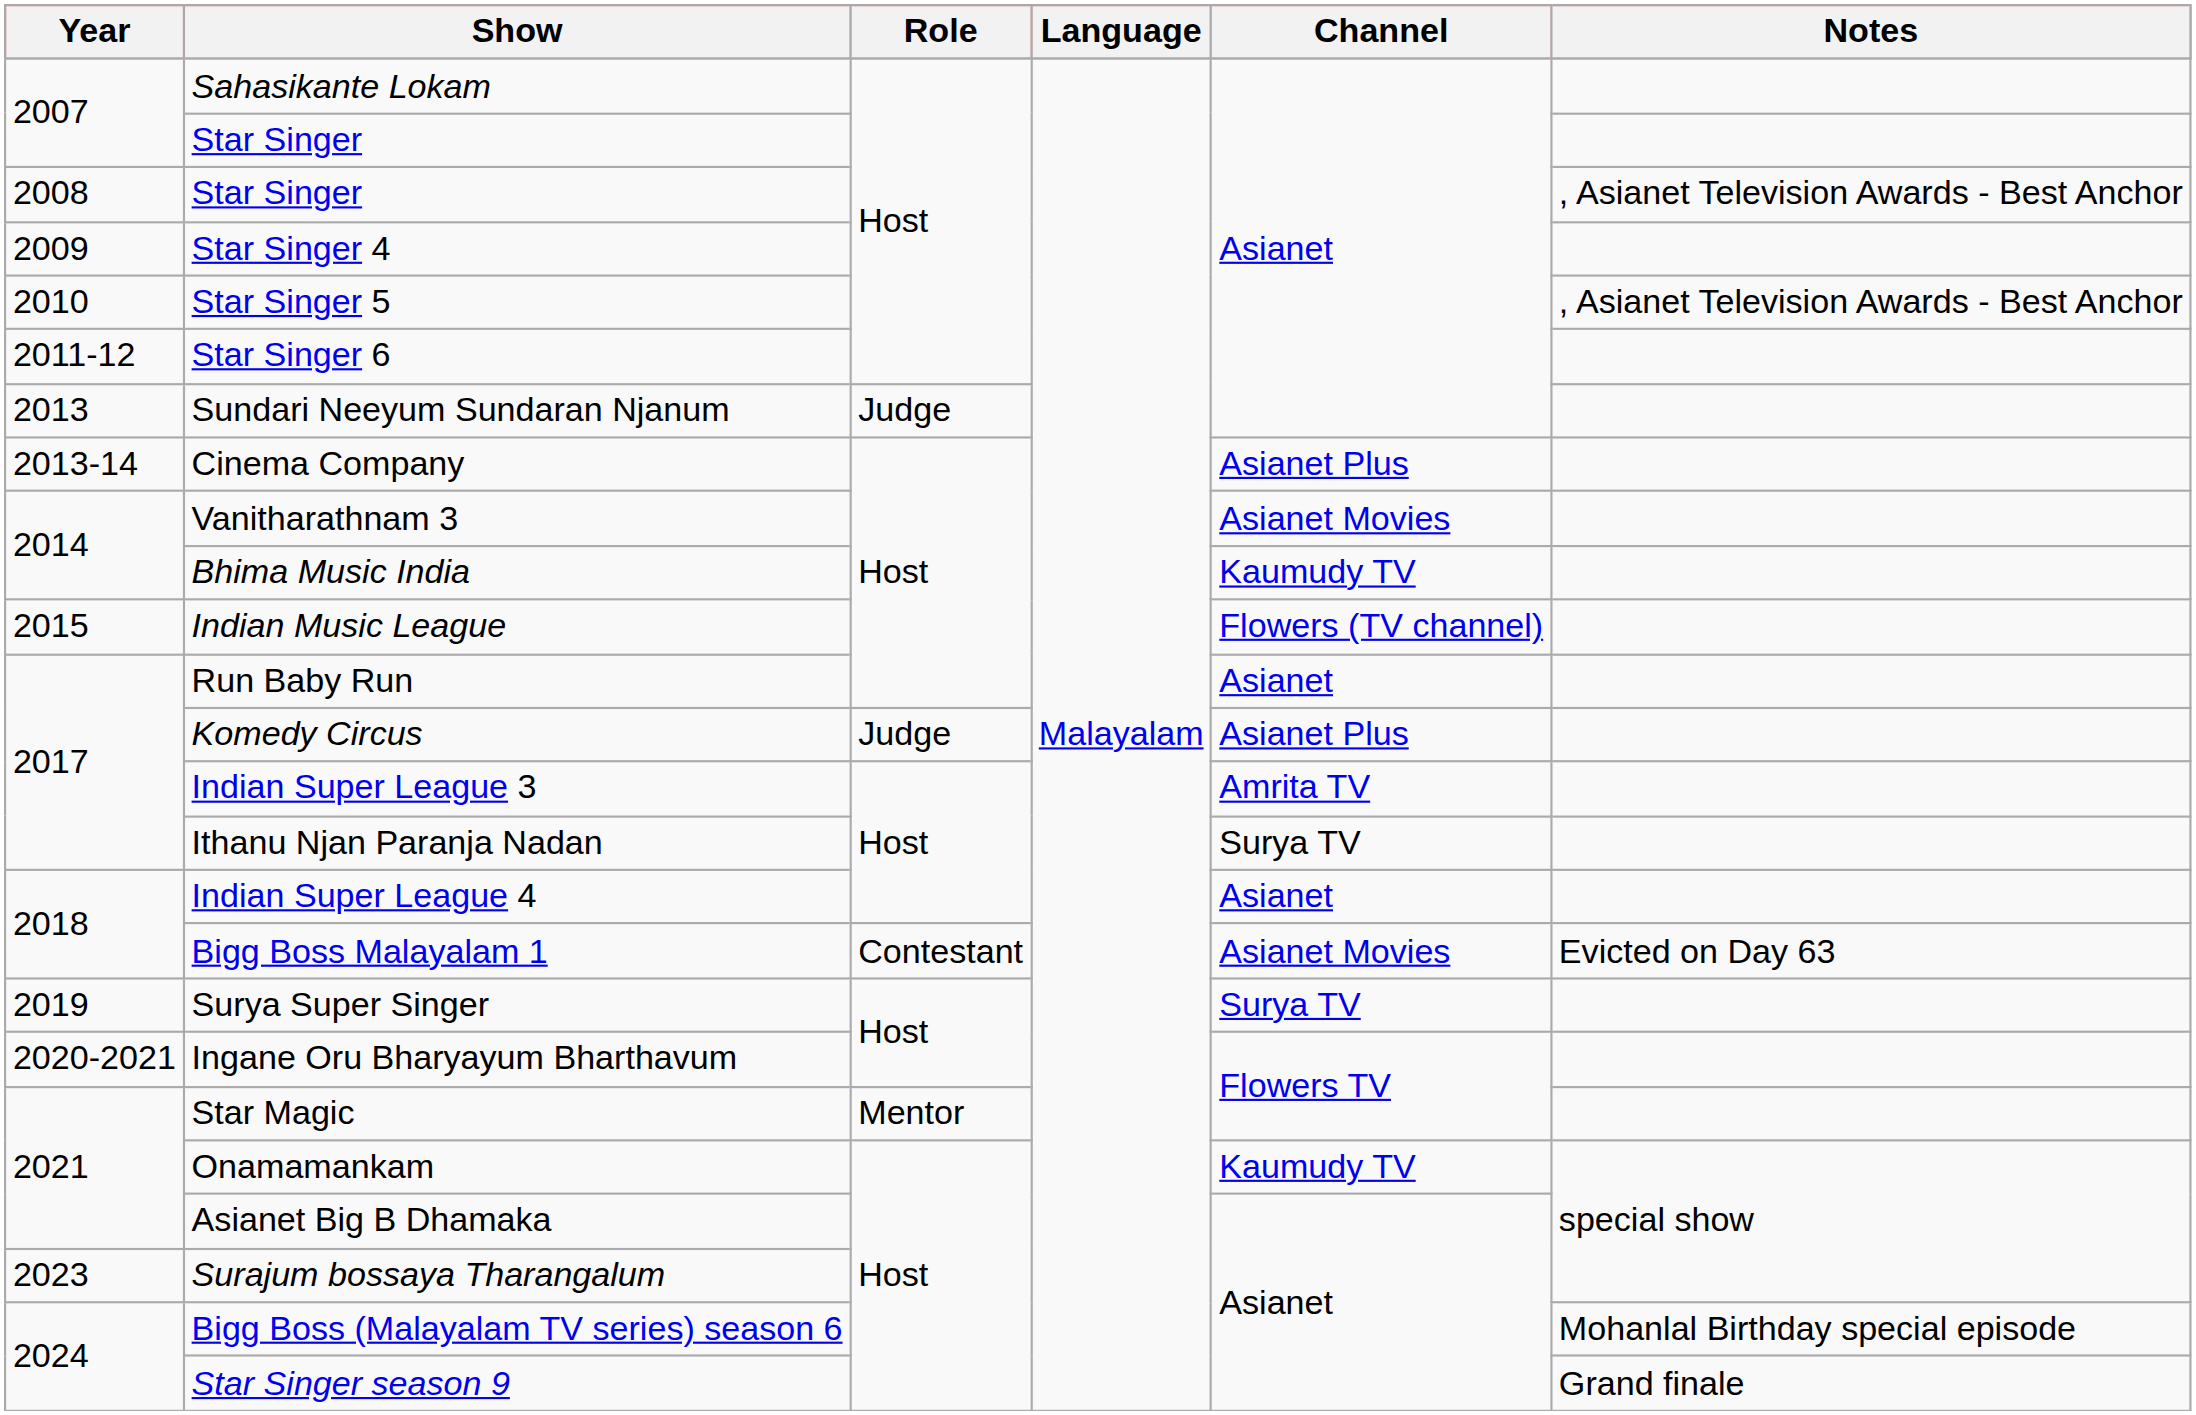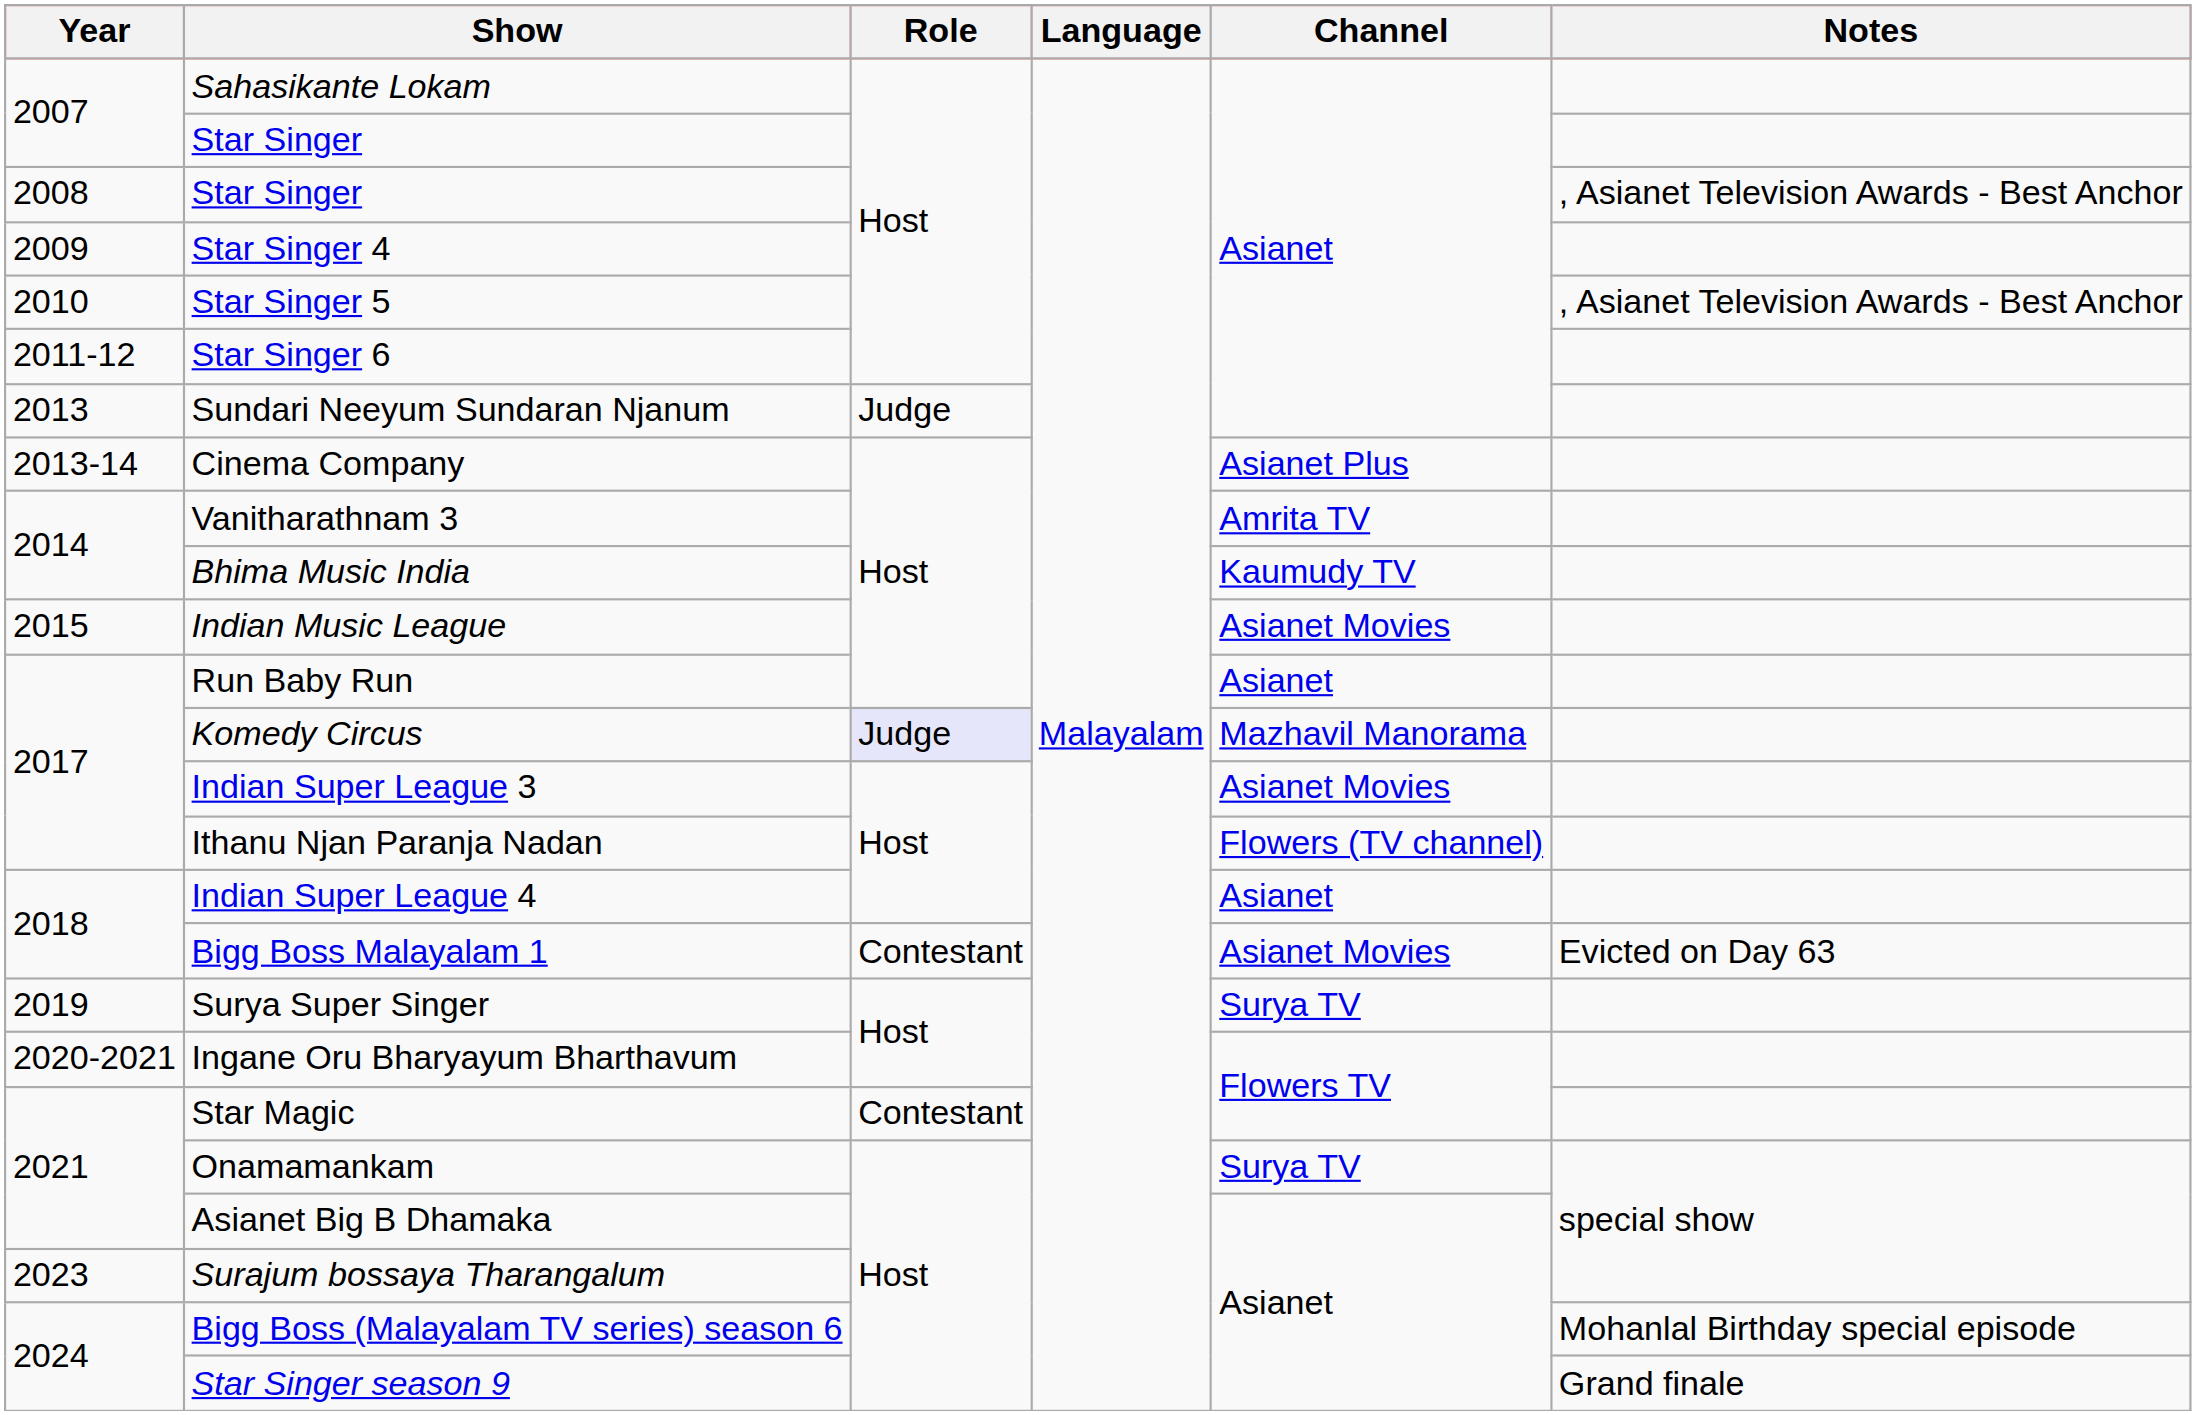Vanitharathnam 3 | Channel: Asianet Movies -> Amrita TV
Indian Music League | Channel: Flowers (TV channel) -> Asianet Movies
Komedy Circus | Role: no background -> lavender background
Komedy Circus | Channel: Asianet Plus -> Mazhavil Manorama
Indian Super League 3 | Channel: Amrita TV -> Asianet Movies
Ithanu Njan Paranja Nadan | Channel: Surya TV -> Flowers (TV channel)
Star Magic | Role: Mentor -> Contestant
Onamamankam | Channel: Kaumudy TV -> Surya TV
